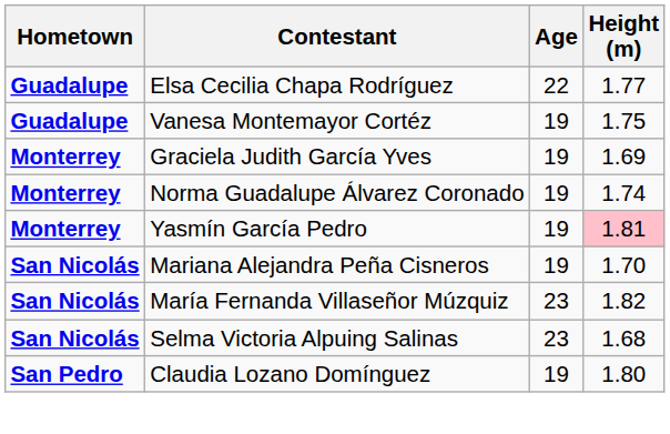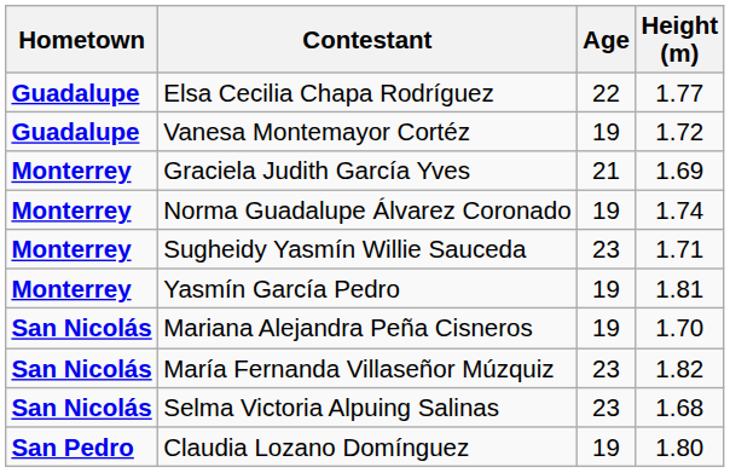Vanesa Montemayor Cortéz | Height (m): 1.75 -> 1.72
Graciela Judith García Yves | Age: 19 -> 21
+ row: Monterrey | Sugheidy Yasmín Willie Sauceda | 23 | 1.71
Yasmín García Pedro | Height (m): pink background -> no background
